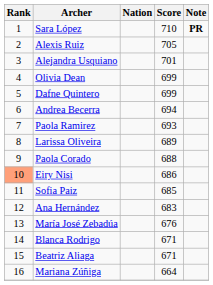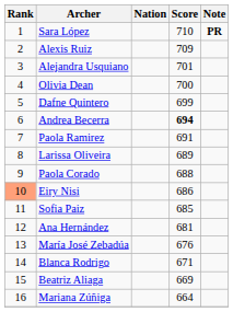Alexis Ruiz | Score: 705 -> 709
Olivia Dean | Score: 699 -> 700
Andrea Becerra | Score: normal -> bold
Paola Ramirez | Score: 693 -> 691
Ana Hernández | Score: 683 -> 681
Beatriz Aliaga | Score: 671 -> 669
